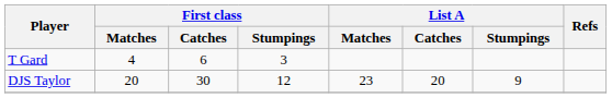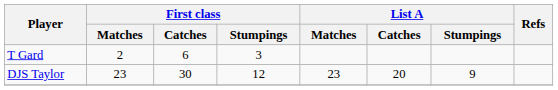T Gard | First class / Matches: 4 -> 2
DJS Taylor | First class / Matches: 20 -> 23
